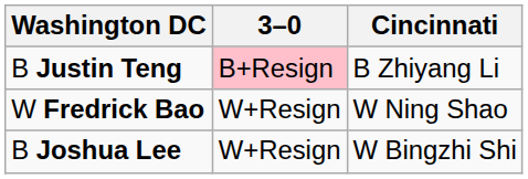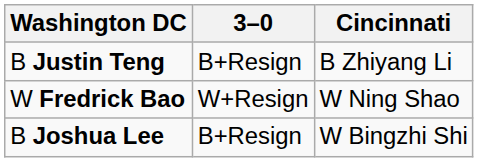B Justin Teng | 3–0: pink background -> no background
B Joshua Lee | 3–0: W+Resign -> B+Resign
